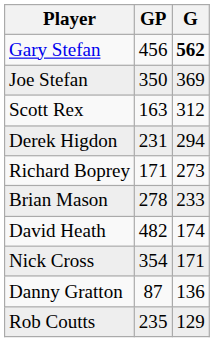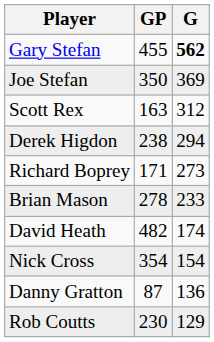Gary Stefan | GP: 456 -> 455
Derek Higdon | GP: 231 -> 238
Nick Cross | G: 171 -> 154
Rob Coutts | GP: 235 -> 230
